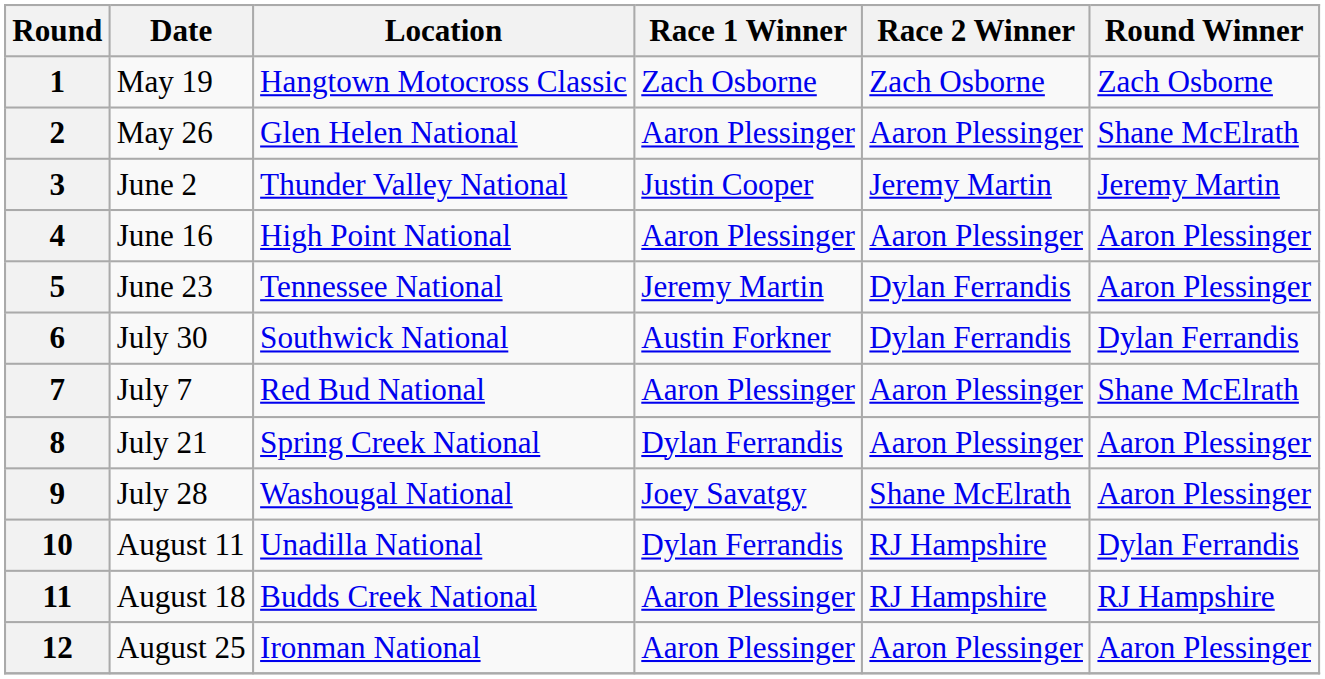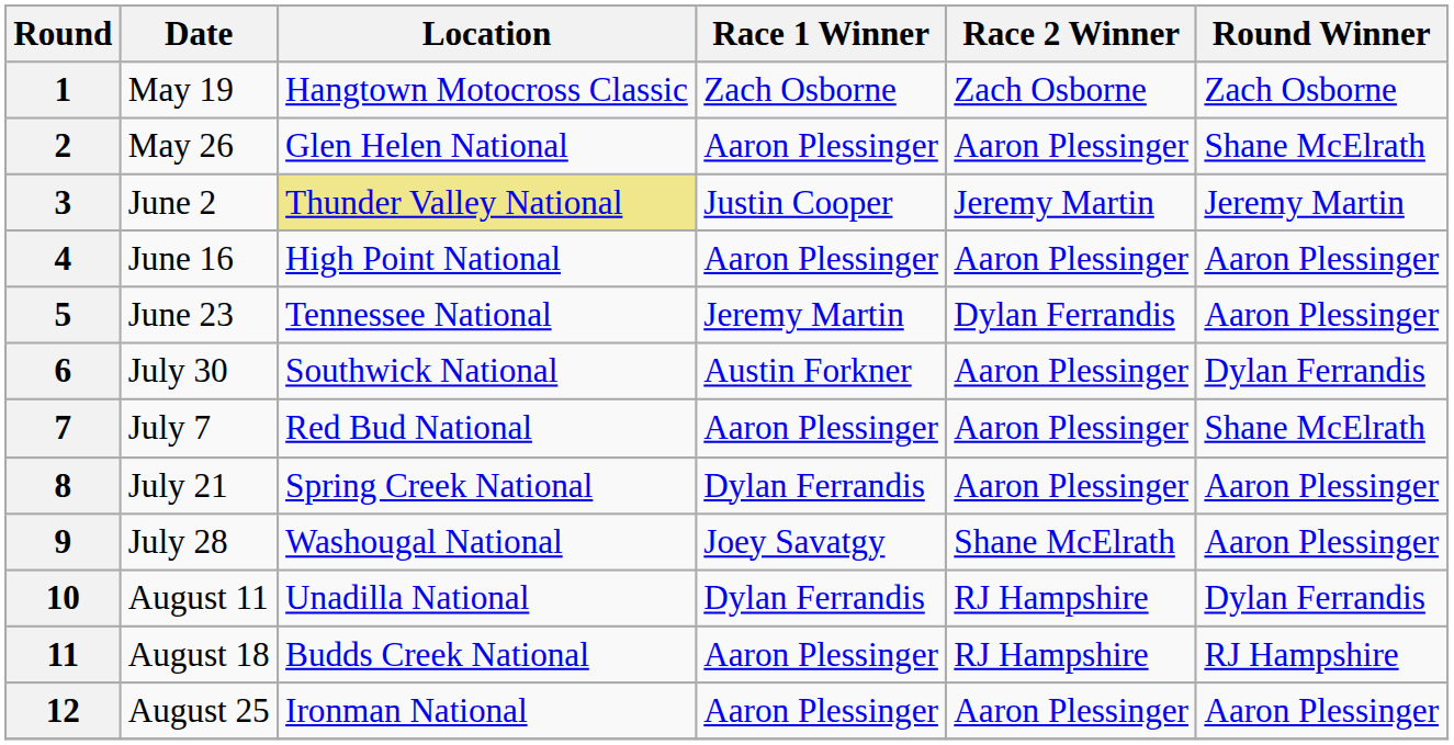3 | Location: no background -> khaki background
6 | Race 2 Winner: Dylan Ferrandis -> Aaron Plessinger
